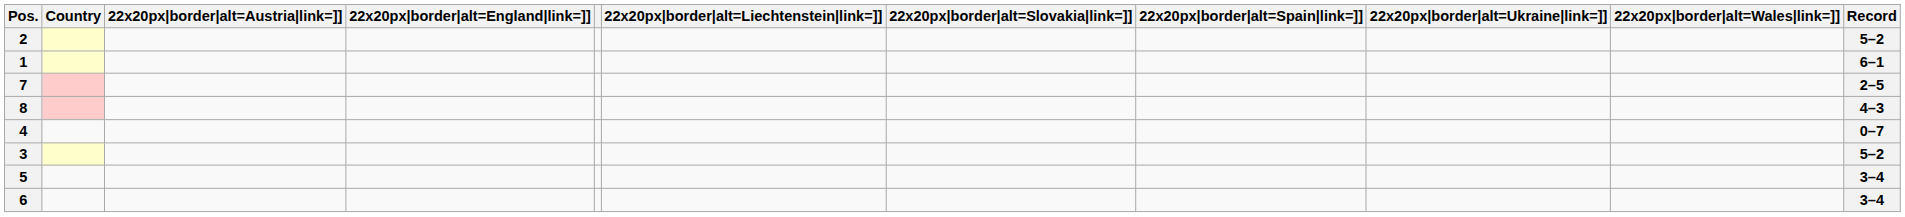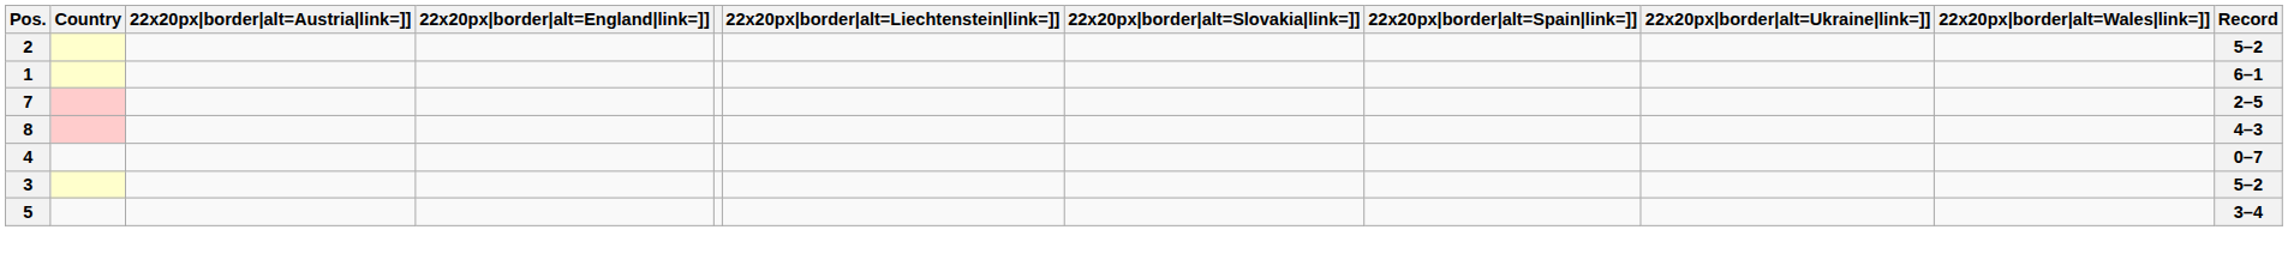- row: 6 | 3–4
